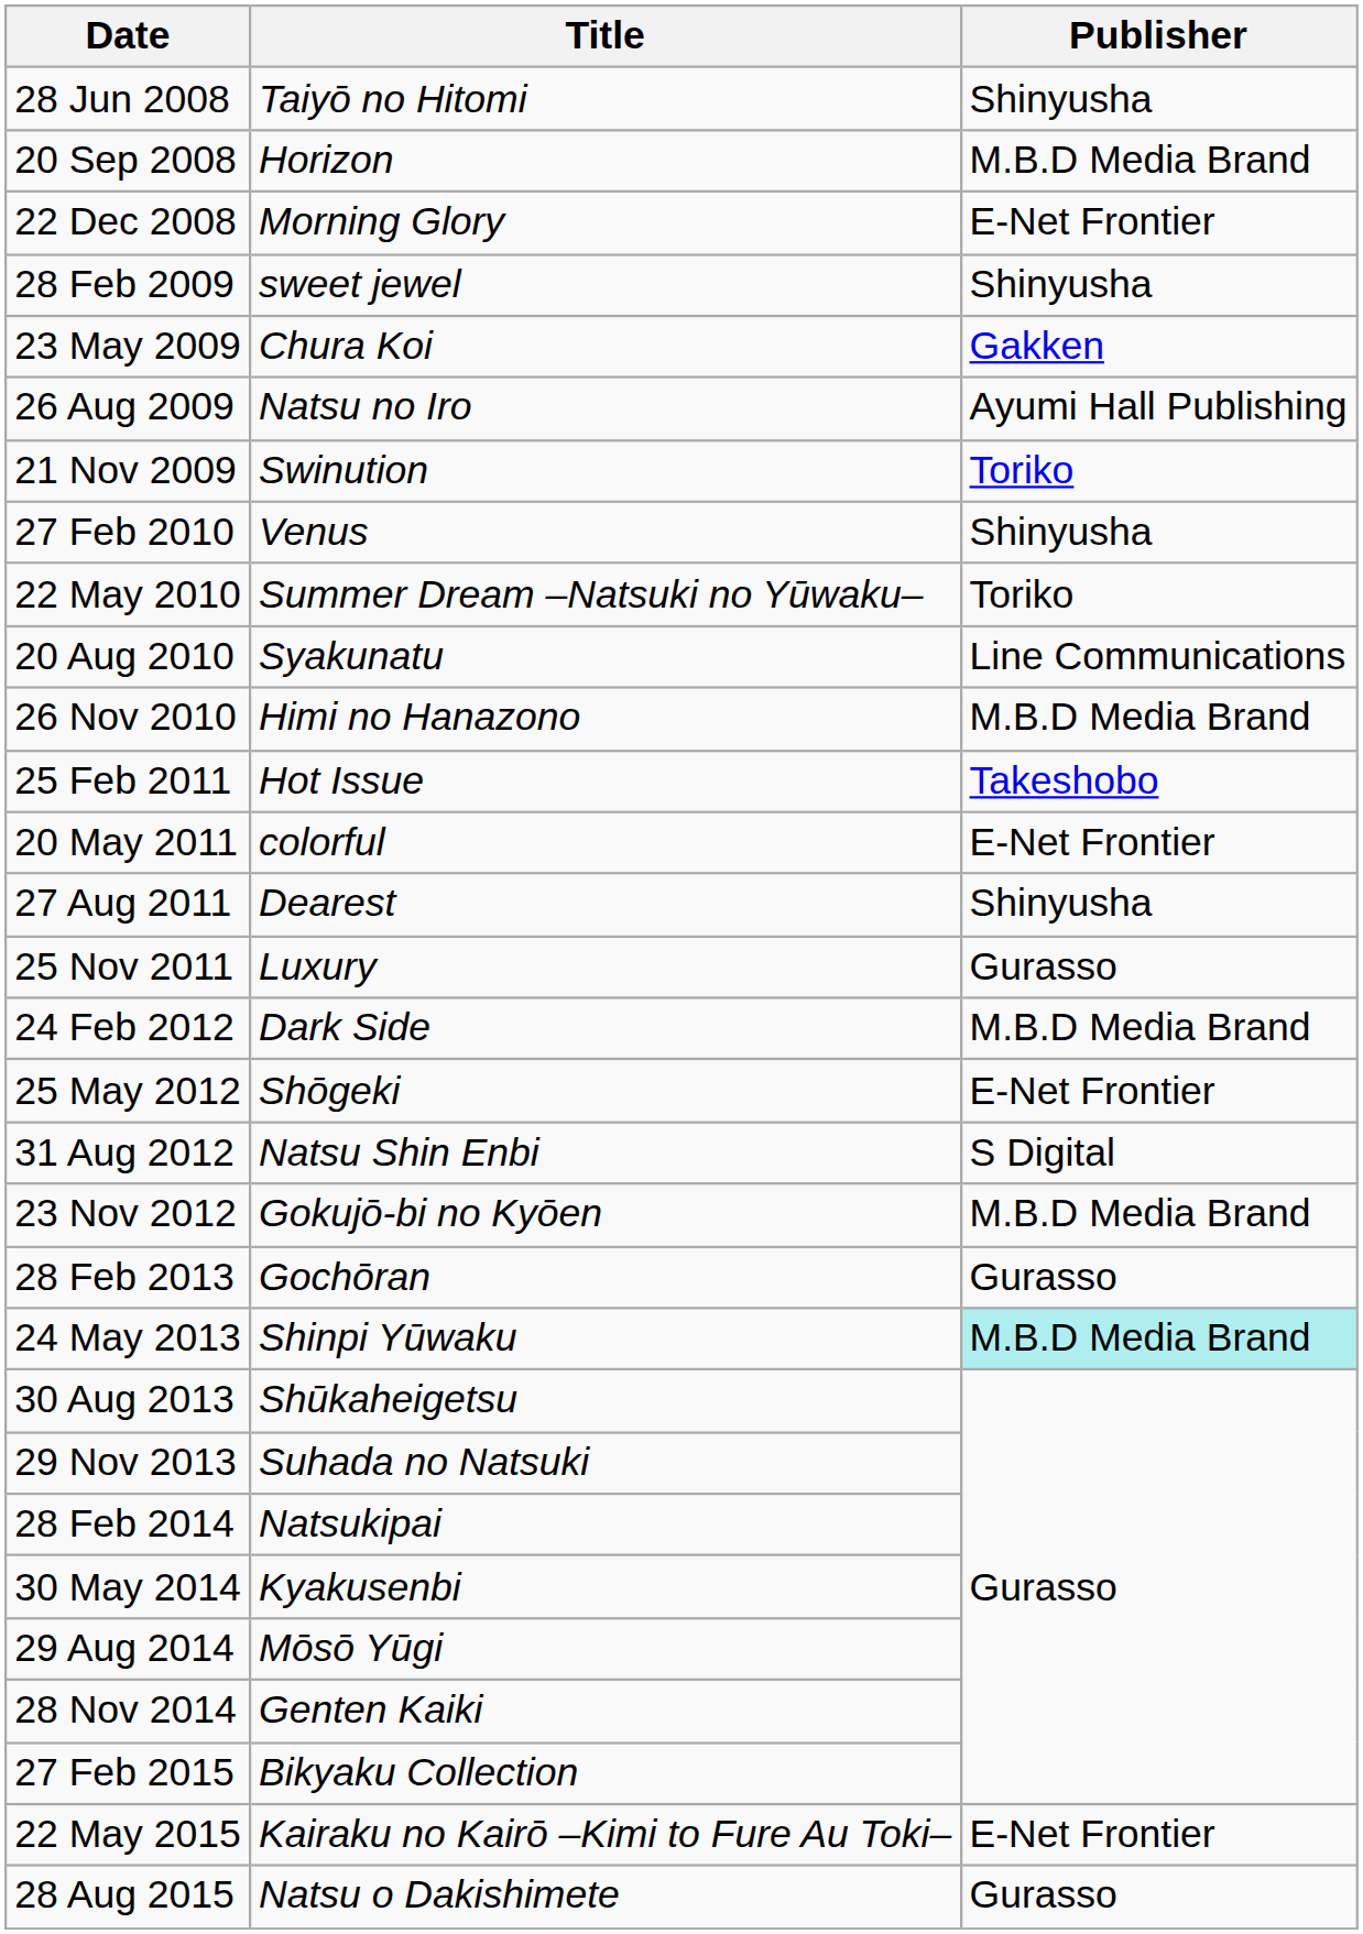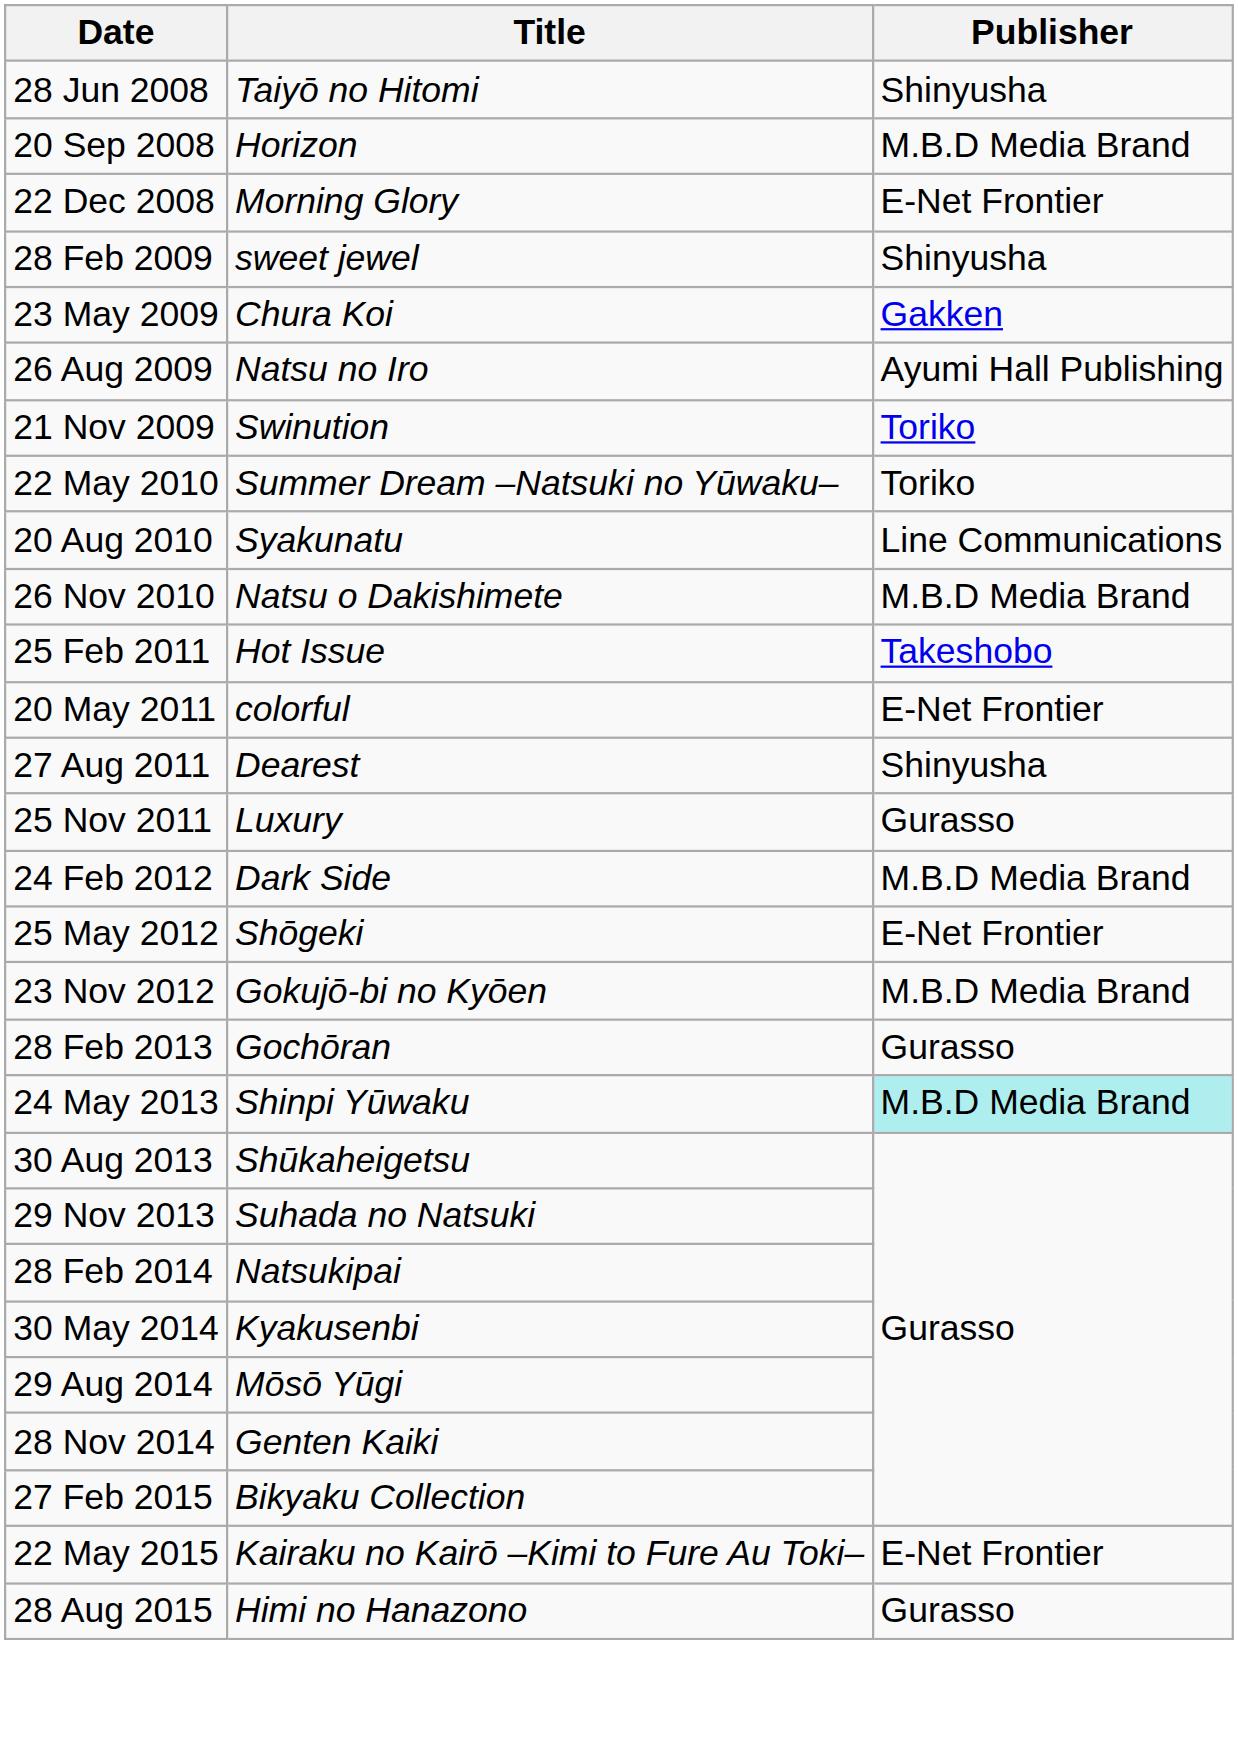- row: 27 Feb 2010 | Venus | Shinyusha
26 Nov 2010 | Title: Himi no Hanazono -> Natsu o Dakishimete
- row: 31 Aug 2012 | Natsu Shin Enbi | S Digital
28 Aug 2015 | Title: Natsu o Dakishimete -> Himi no Hanazono
